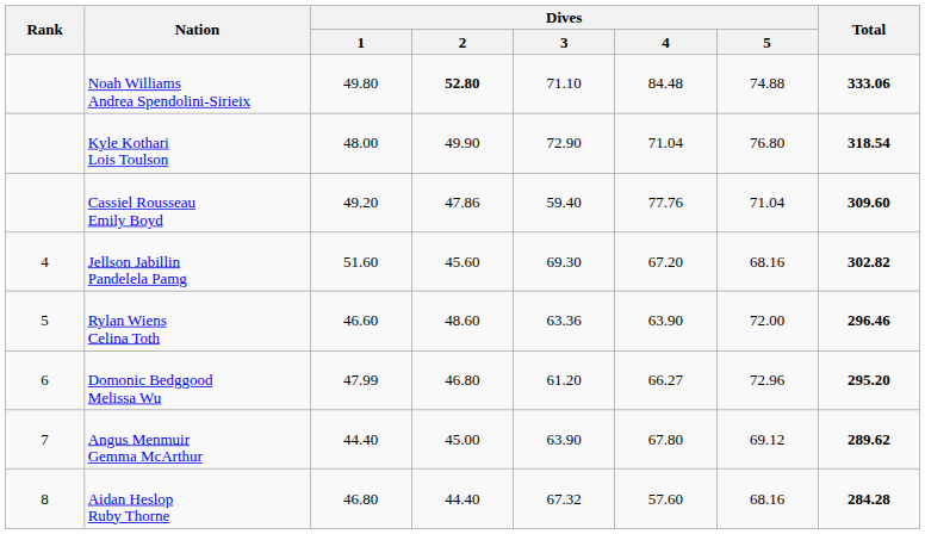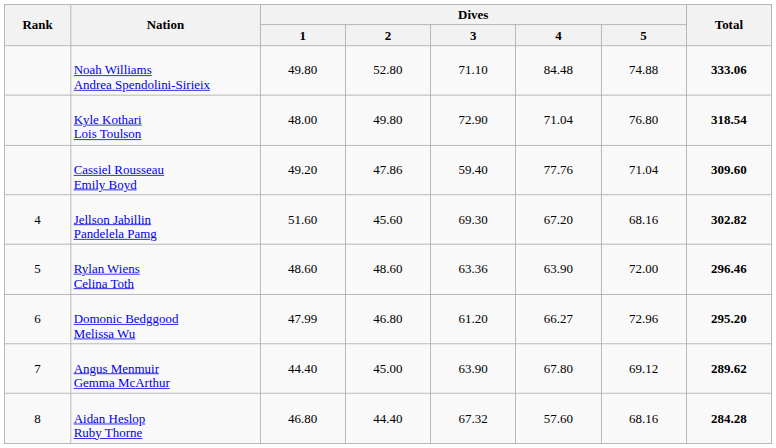Noah Williams Andrea Spendolini-Sirieix | Dives / 2: bold -> normal
Kyle Kothari Lois Toulson | Dives / 2: 49.90 -> 49.80
Rylan Wiens Celina Toth | Dives / 1: 46.60 -> 48.60
